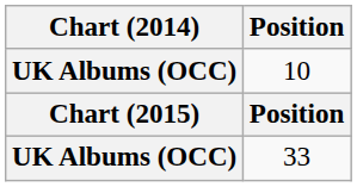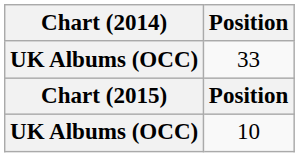rows swapped: 10 <-> 33
